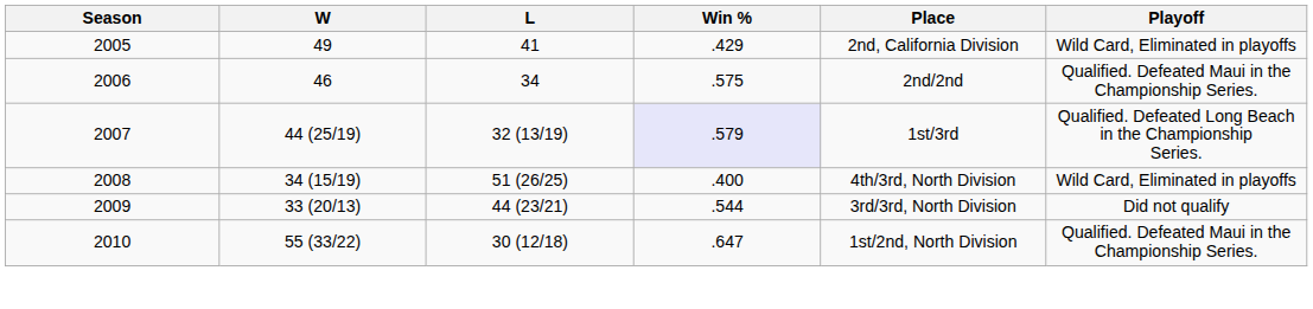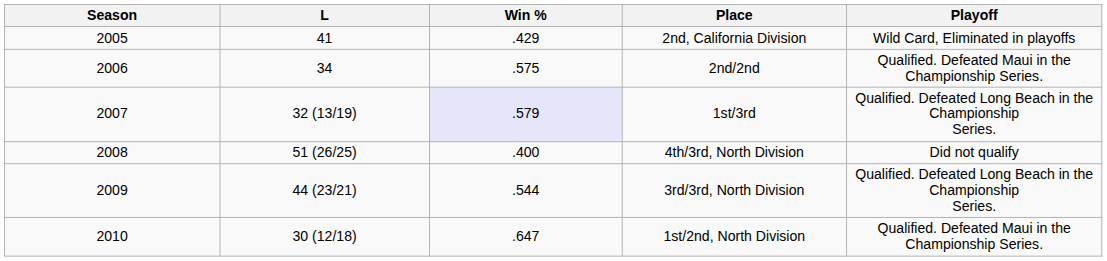- column: W | 49 | 46 | 44 (25/19) | 34 (15/19) | 33 (20/13) | 55 (33/22)
2008 | Playoff: Wild Card, Eliminated in playoffs -> Did not qualify
2009 | Playoff: Did not qualify -> Qualified. Defeated Long Beach in the Championship Series.
